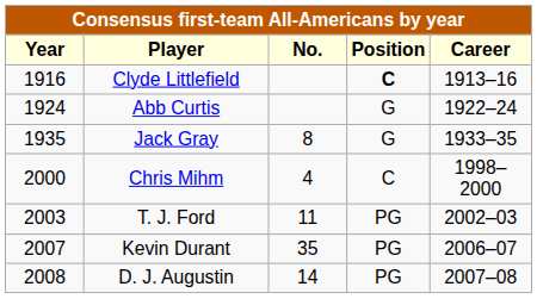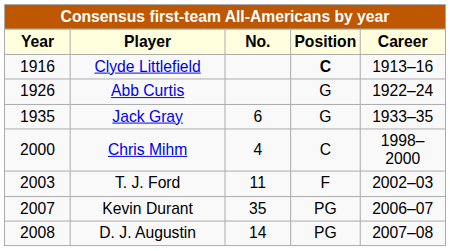Abb Curtis | Year: 1924 -> 1926
Jack Gray | No.: 8 -> 6
T. J. Ford | Position: PG -> F
